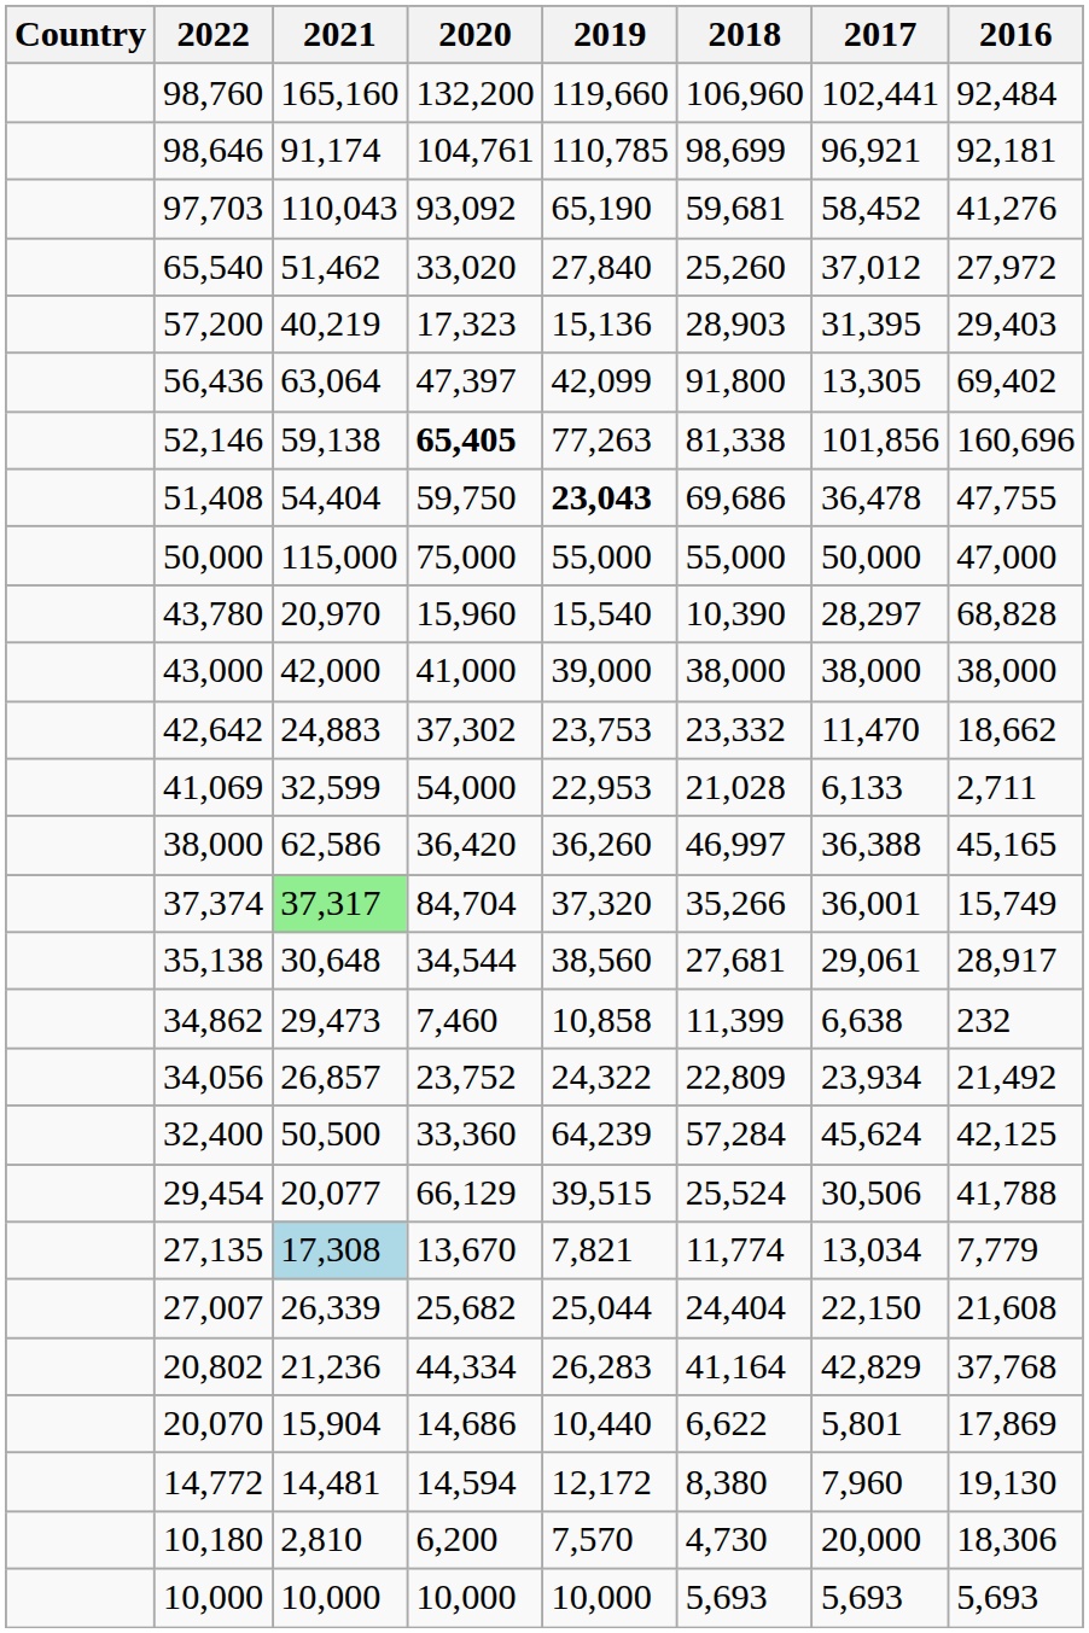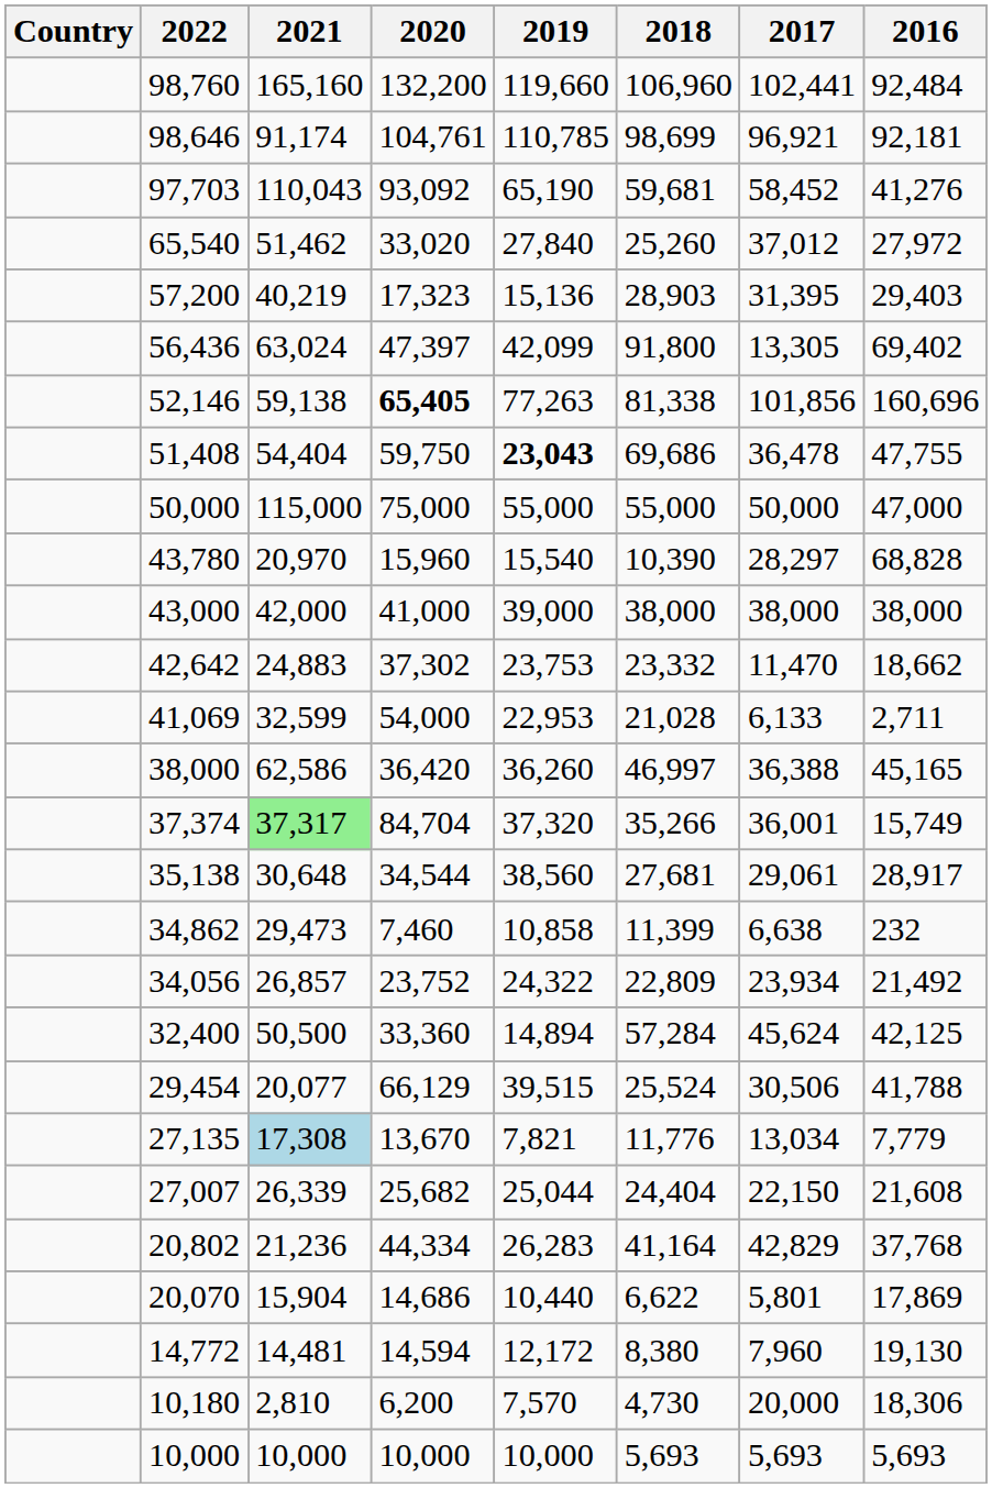56,436 | 2021: 63,064 -> 63,024
32,400 | 2019: 64,239 -> 14,894
27,135 | 2018: 11,774 -> 11,776
